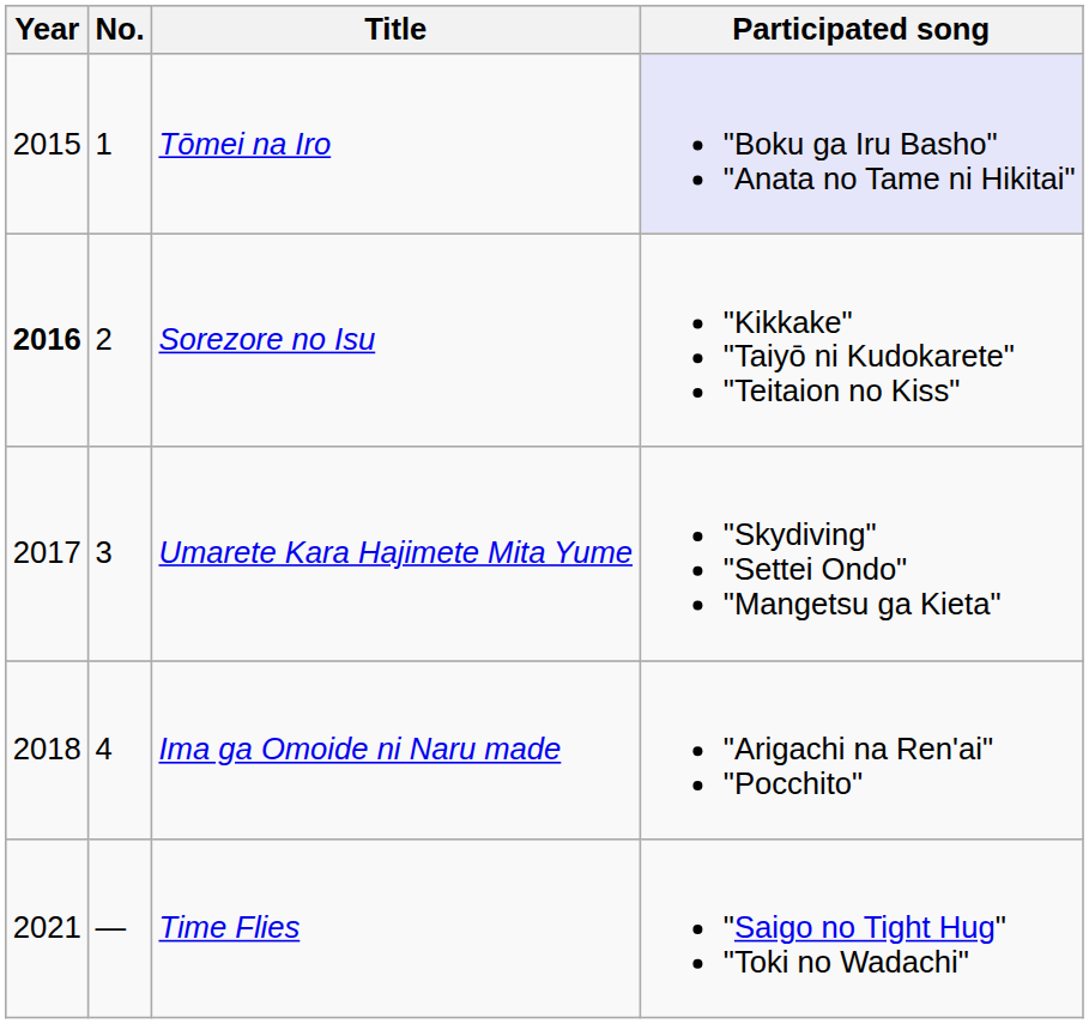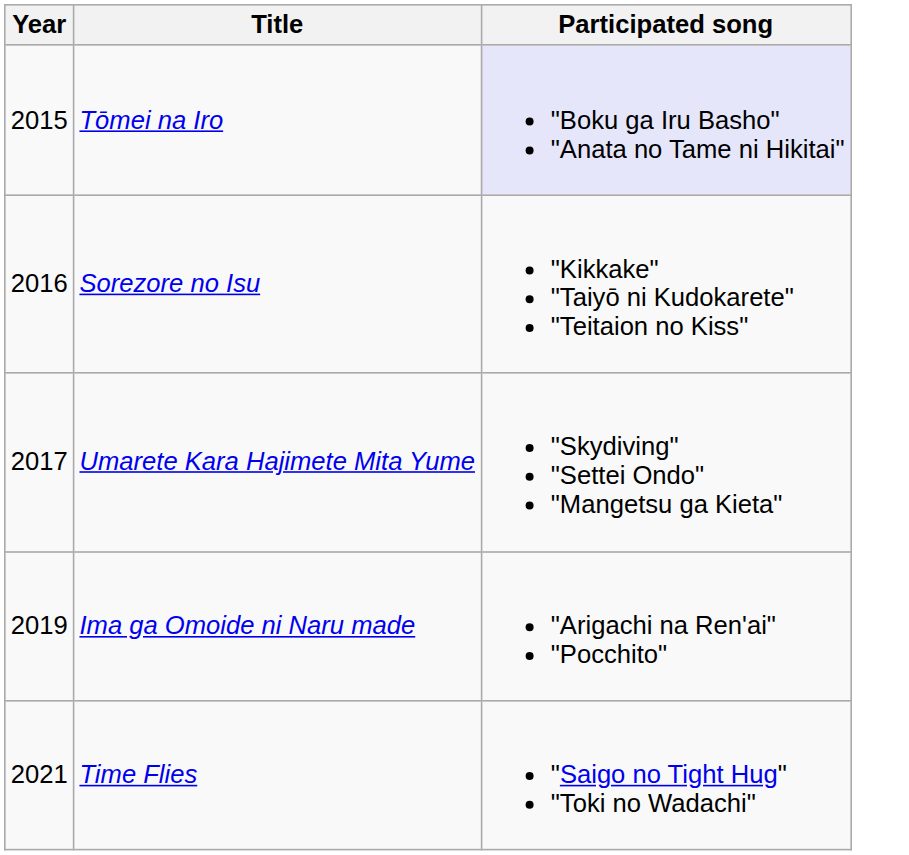- column: No. | 1 | 2 | 3 | 4 | —
Sorezore no Isu | Year: bold -> normal
Ima ga Omoide ni Naru made | Year: 2018 -> 2019
